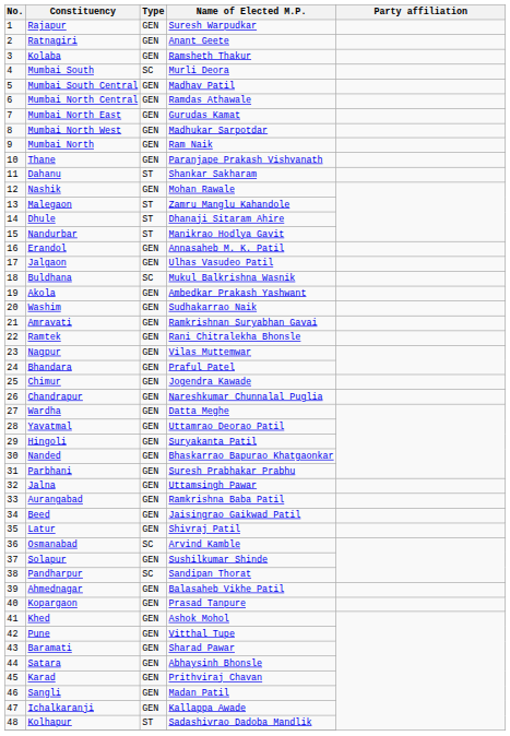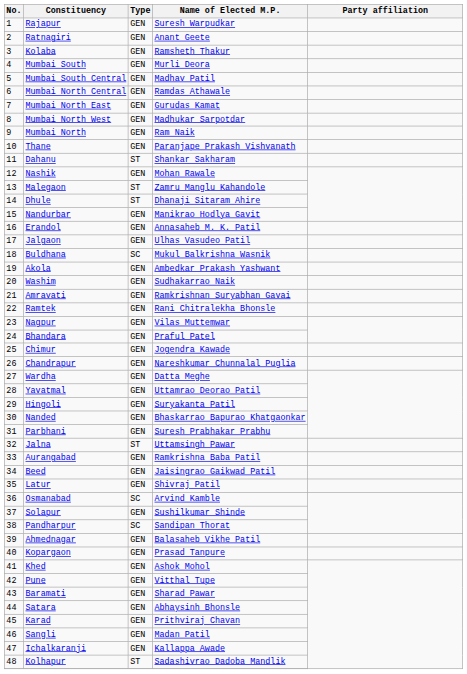Mumbai South | Type: SC -> GEN
Nandurbar | Type: ST -> GEN
Jalna | Type: GEN -> ST
